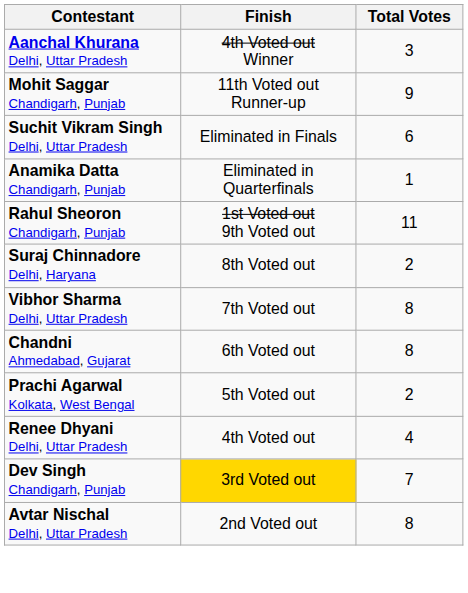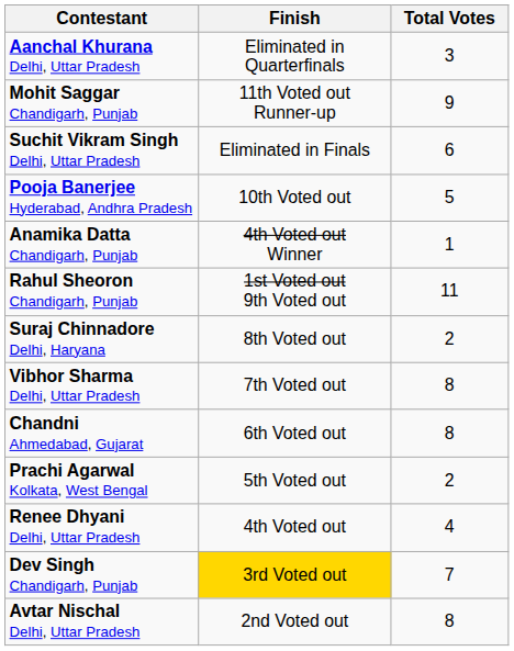Aanchal Khurana Delhi, Uttar Pradesh | Finish: 4th Voted out Winner -> Eliminated in Quarterfinals
+ row: Pooja Banerjee Hyderabad, Andhra Pradesh | 10th Voted out | 5
Anamika Datta Chandigarh, Punjab | Finish: Eliminated in Quarterfinals -> 4th Voted out Winner
